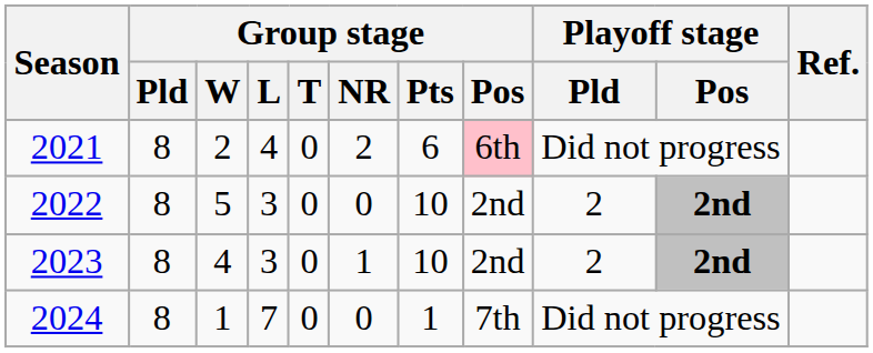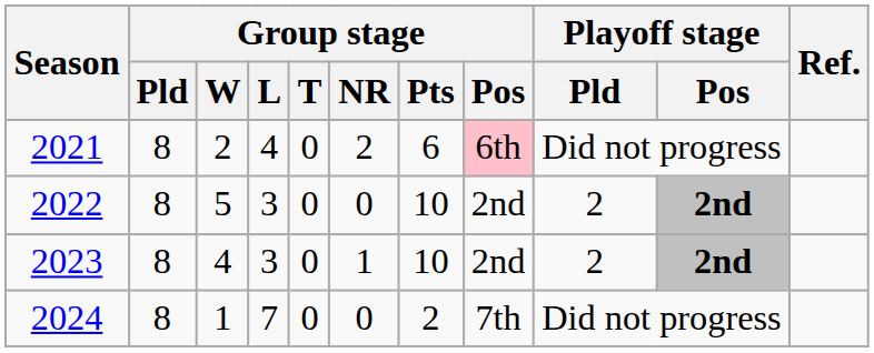2024 | Group stage / Pts: 1 -> 2
